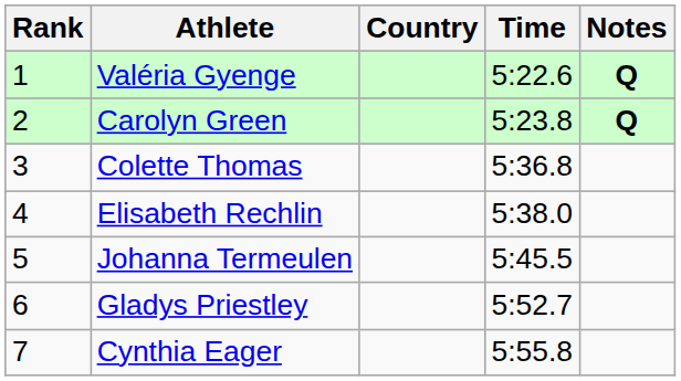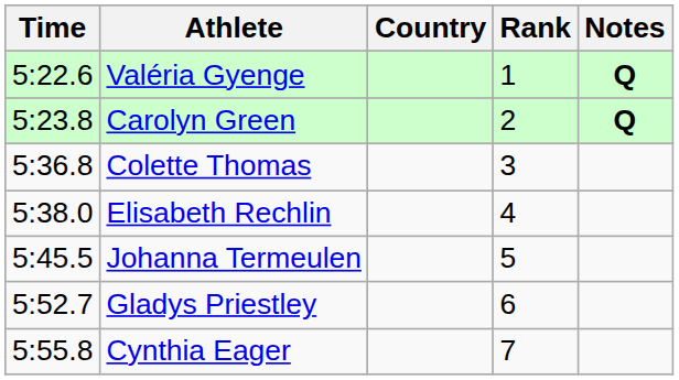columns swapped: Rank <-> Time
